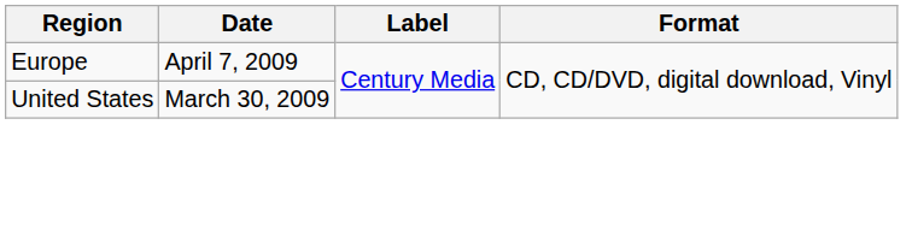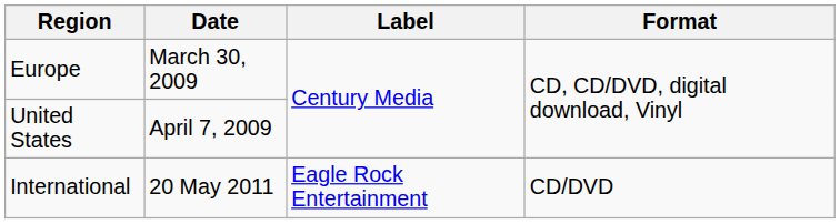Europe | Date: April 7, 2009 -> March 30, 2009
United States | Date: March 30, 2009 -> April 7, 2009
+ row: International | 20 May 2011 | Eagle Rock Entertainment | CD/DVD
